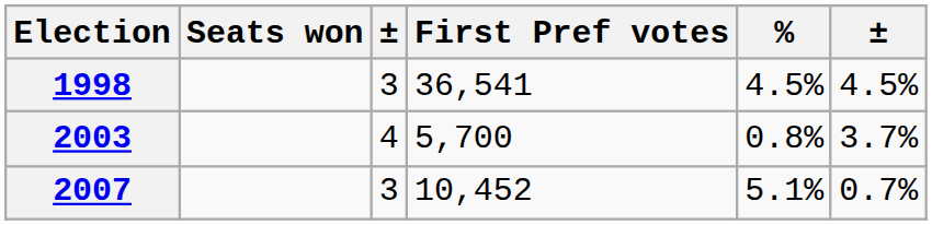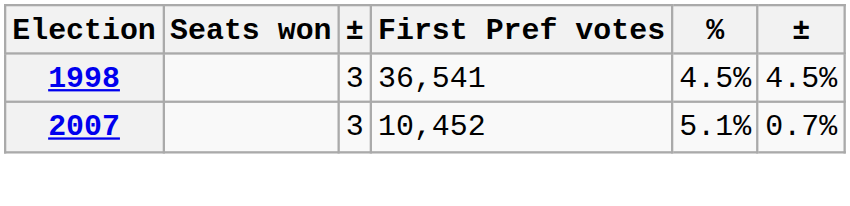- row: 2003 | 4 | 5,700 | 0.8% | 3.7%
